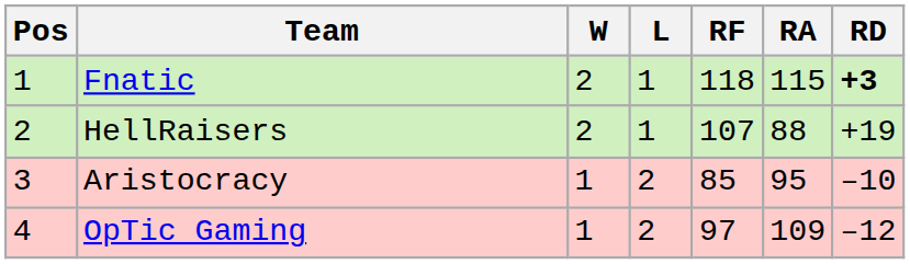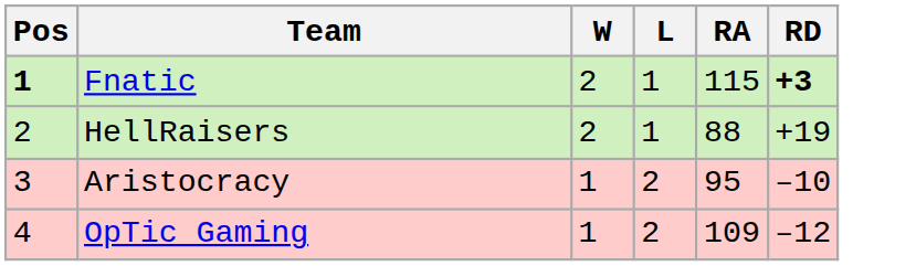- column: RF | 118 | 107 | 85 | 97
Fnatic | Pos: normal -> bold
